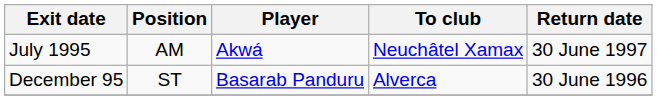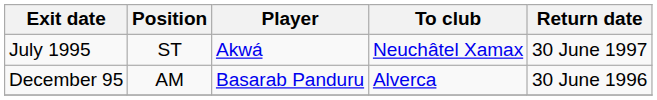July 1995 | Position: AM -> ST
December 95 | Position: ST -> AM
